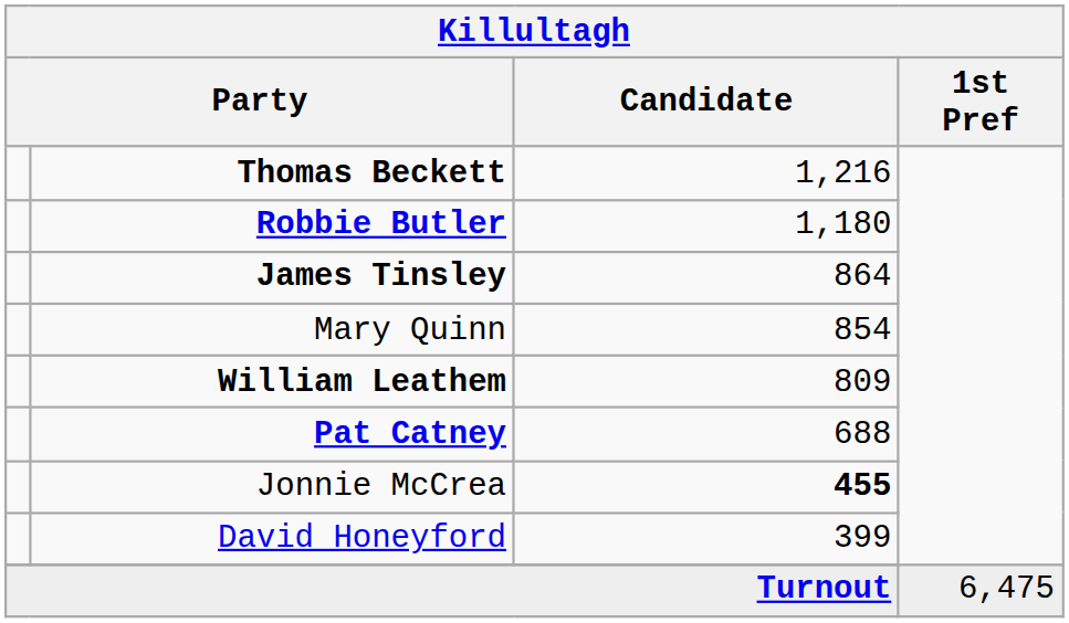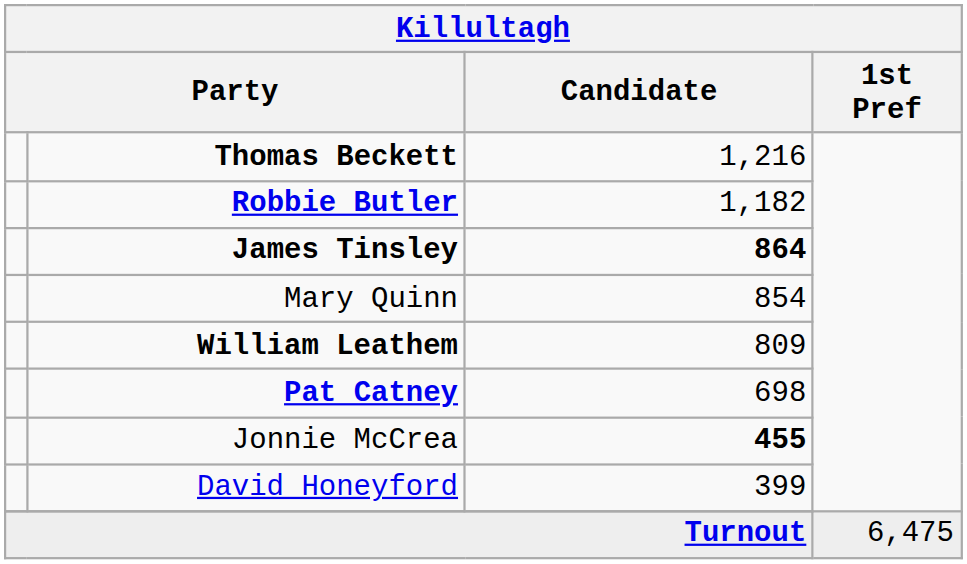Robbie Butler | Candidate: 1,180 -> 1,182
James Tinsley | Candidate: normal -> bold
Pat Catney | Candidate: 688 -> 698
